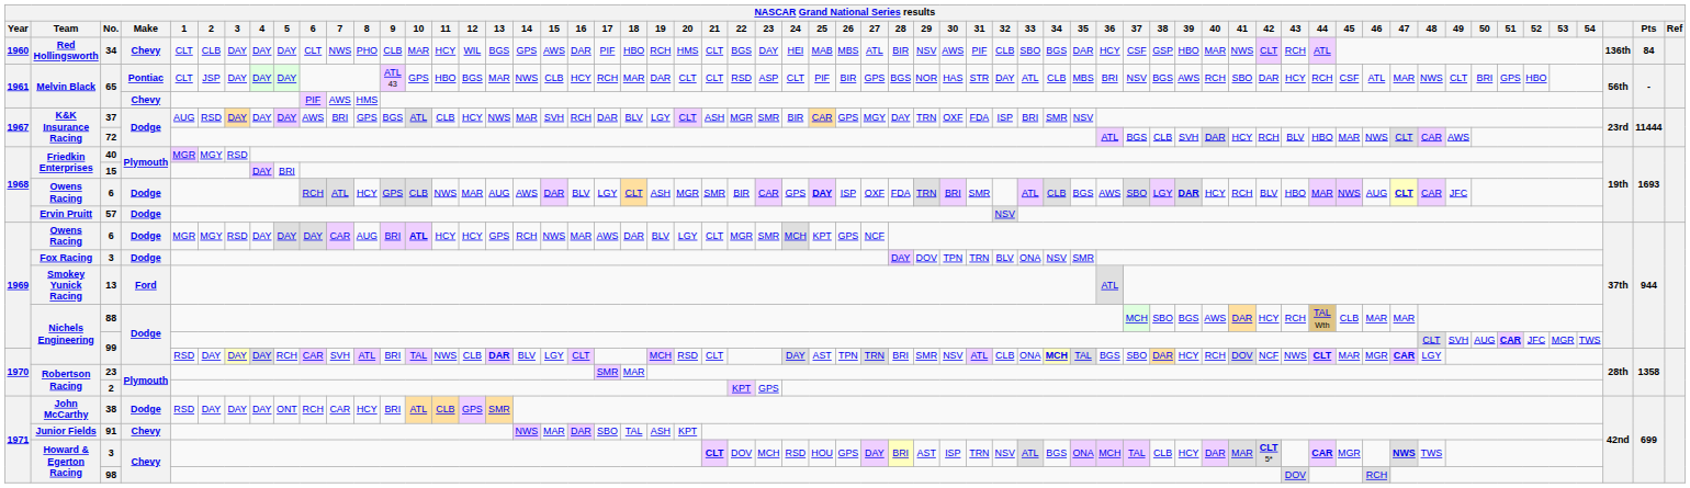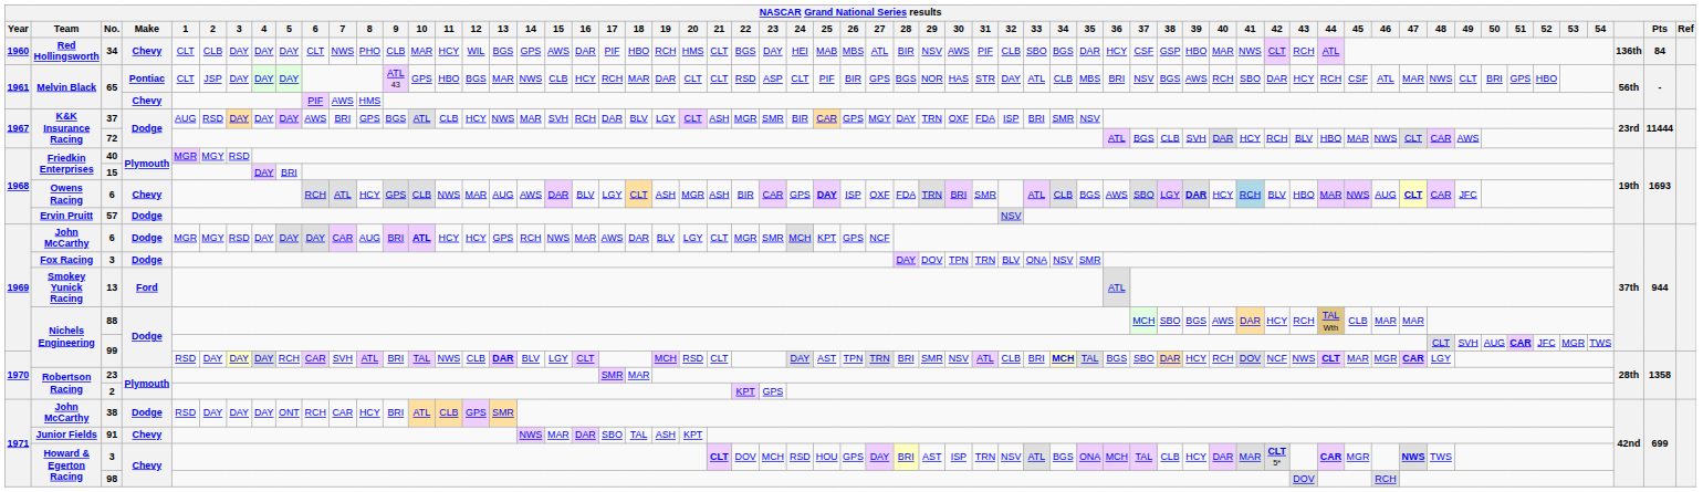1968 / 6 | Make: Dodge -> Chevy
1968 / 6 | 21: SMR -> ASH
1968 / 6 | 41: no background -> lightblue background
1969 / 6 | Team: Owens Racing -> John McCarthy
1970 / 99 | 33: ONA -> BRI
